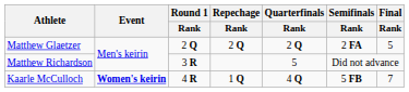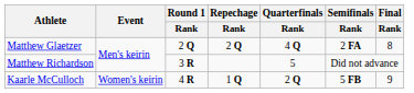Matthew Glaetzer | Quarterfinals / Rank: 2 Q -> 4 Q
Matthew Glaetzer | Final / Rank: 5 -> 8
Kaarle McCulloch | Event: bold -> normal
Kaarle McCulloch | Quarterfinals / Rank: 4 Q -> 2 Q
Kaarle McCulloch | Final / Rank: 7 -> 9
